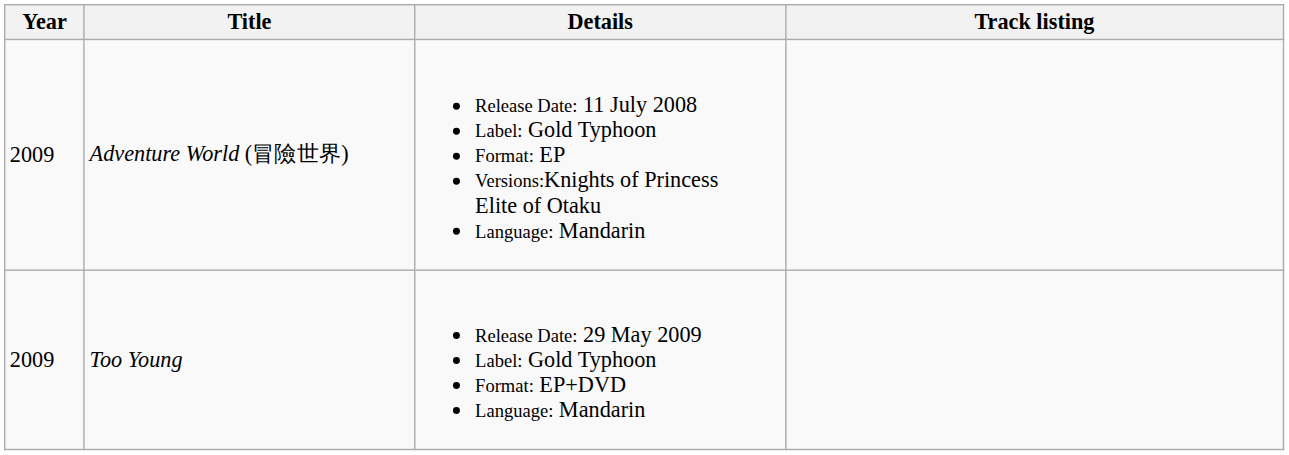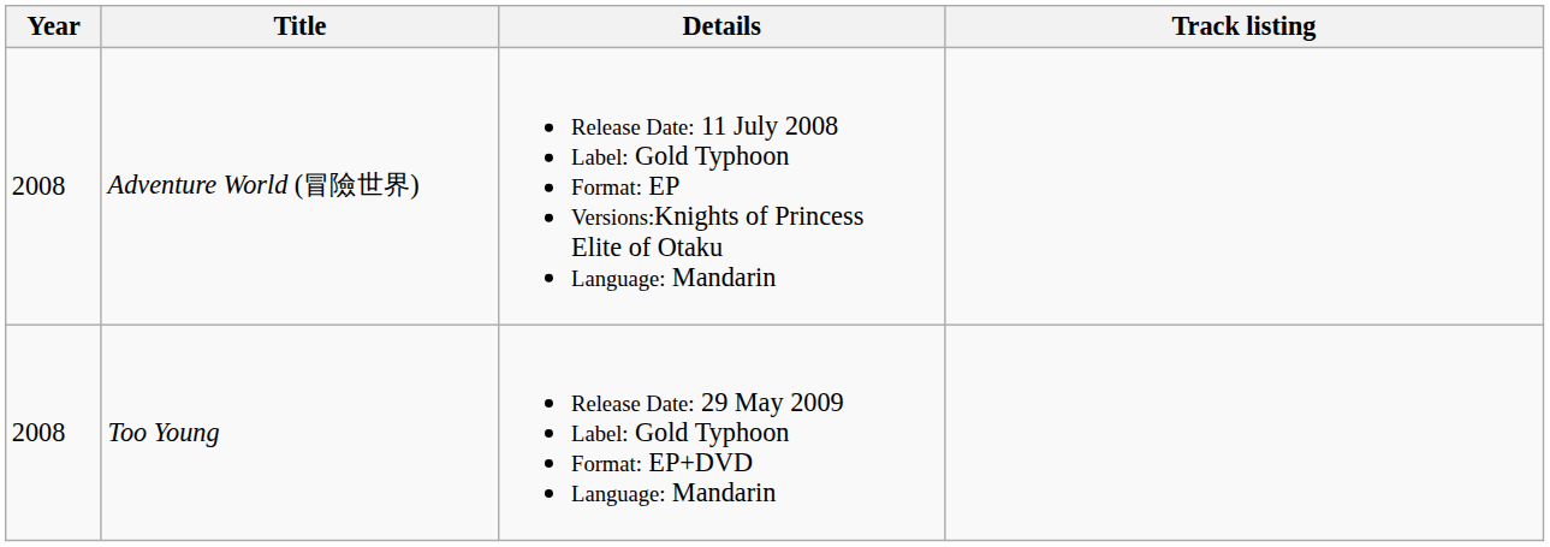Adventure World (冒險世界) | Year: 2009 -> 2008
Too Young | Year: 2009 -> 2008
